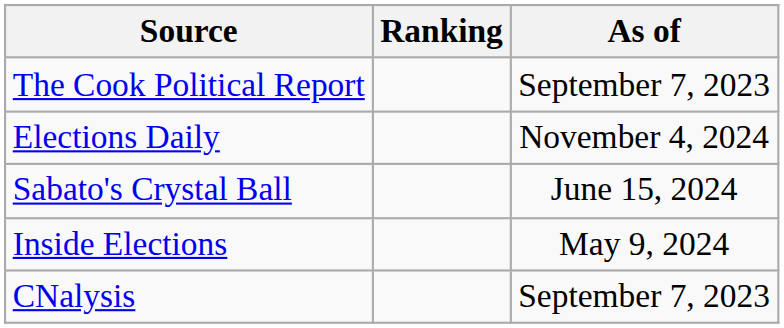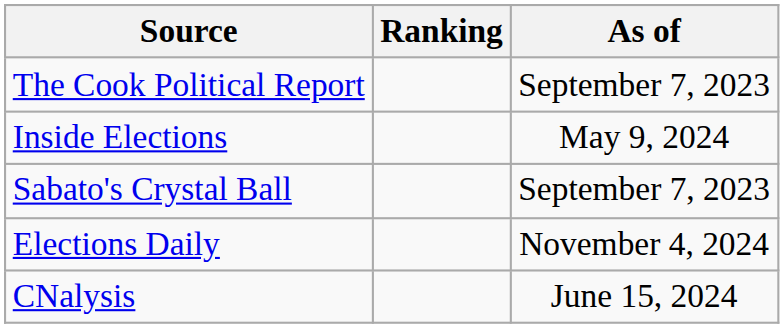rows swapped: Inside Elections <-> Elections Daily
Sabato's Crystal Ball | As of: June 15, 2024 -> September 7, 2023
CNalysis | As of: September 7, 2023 -> June 15, 2024
